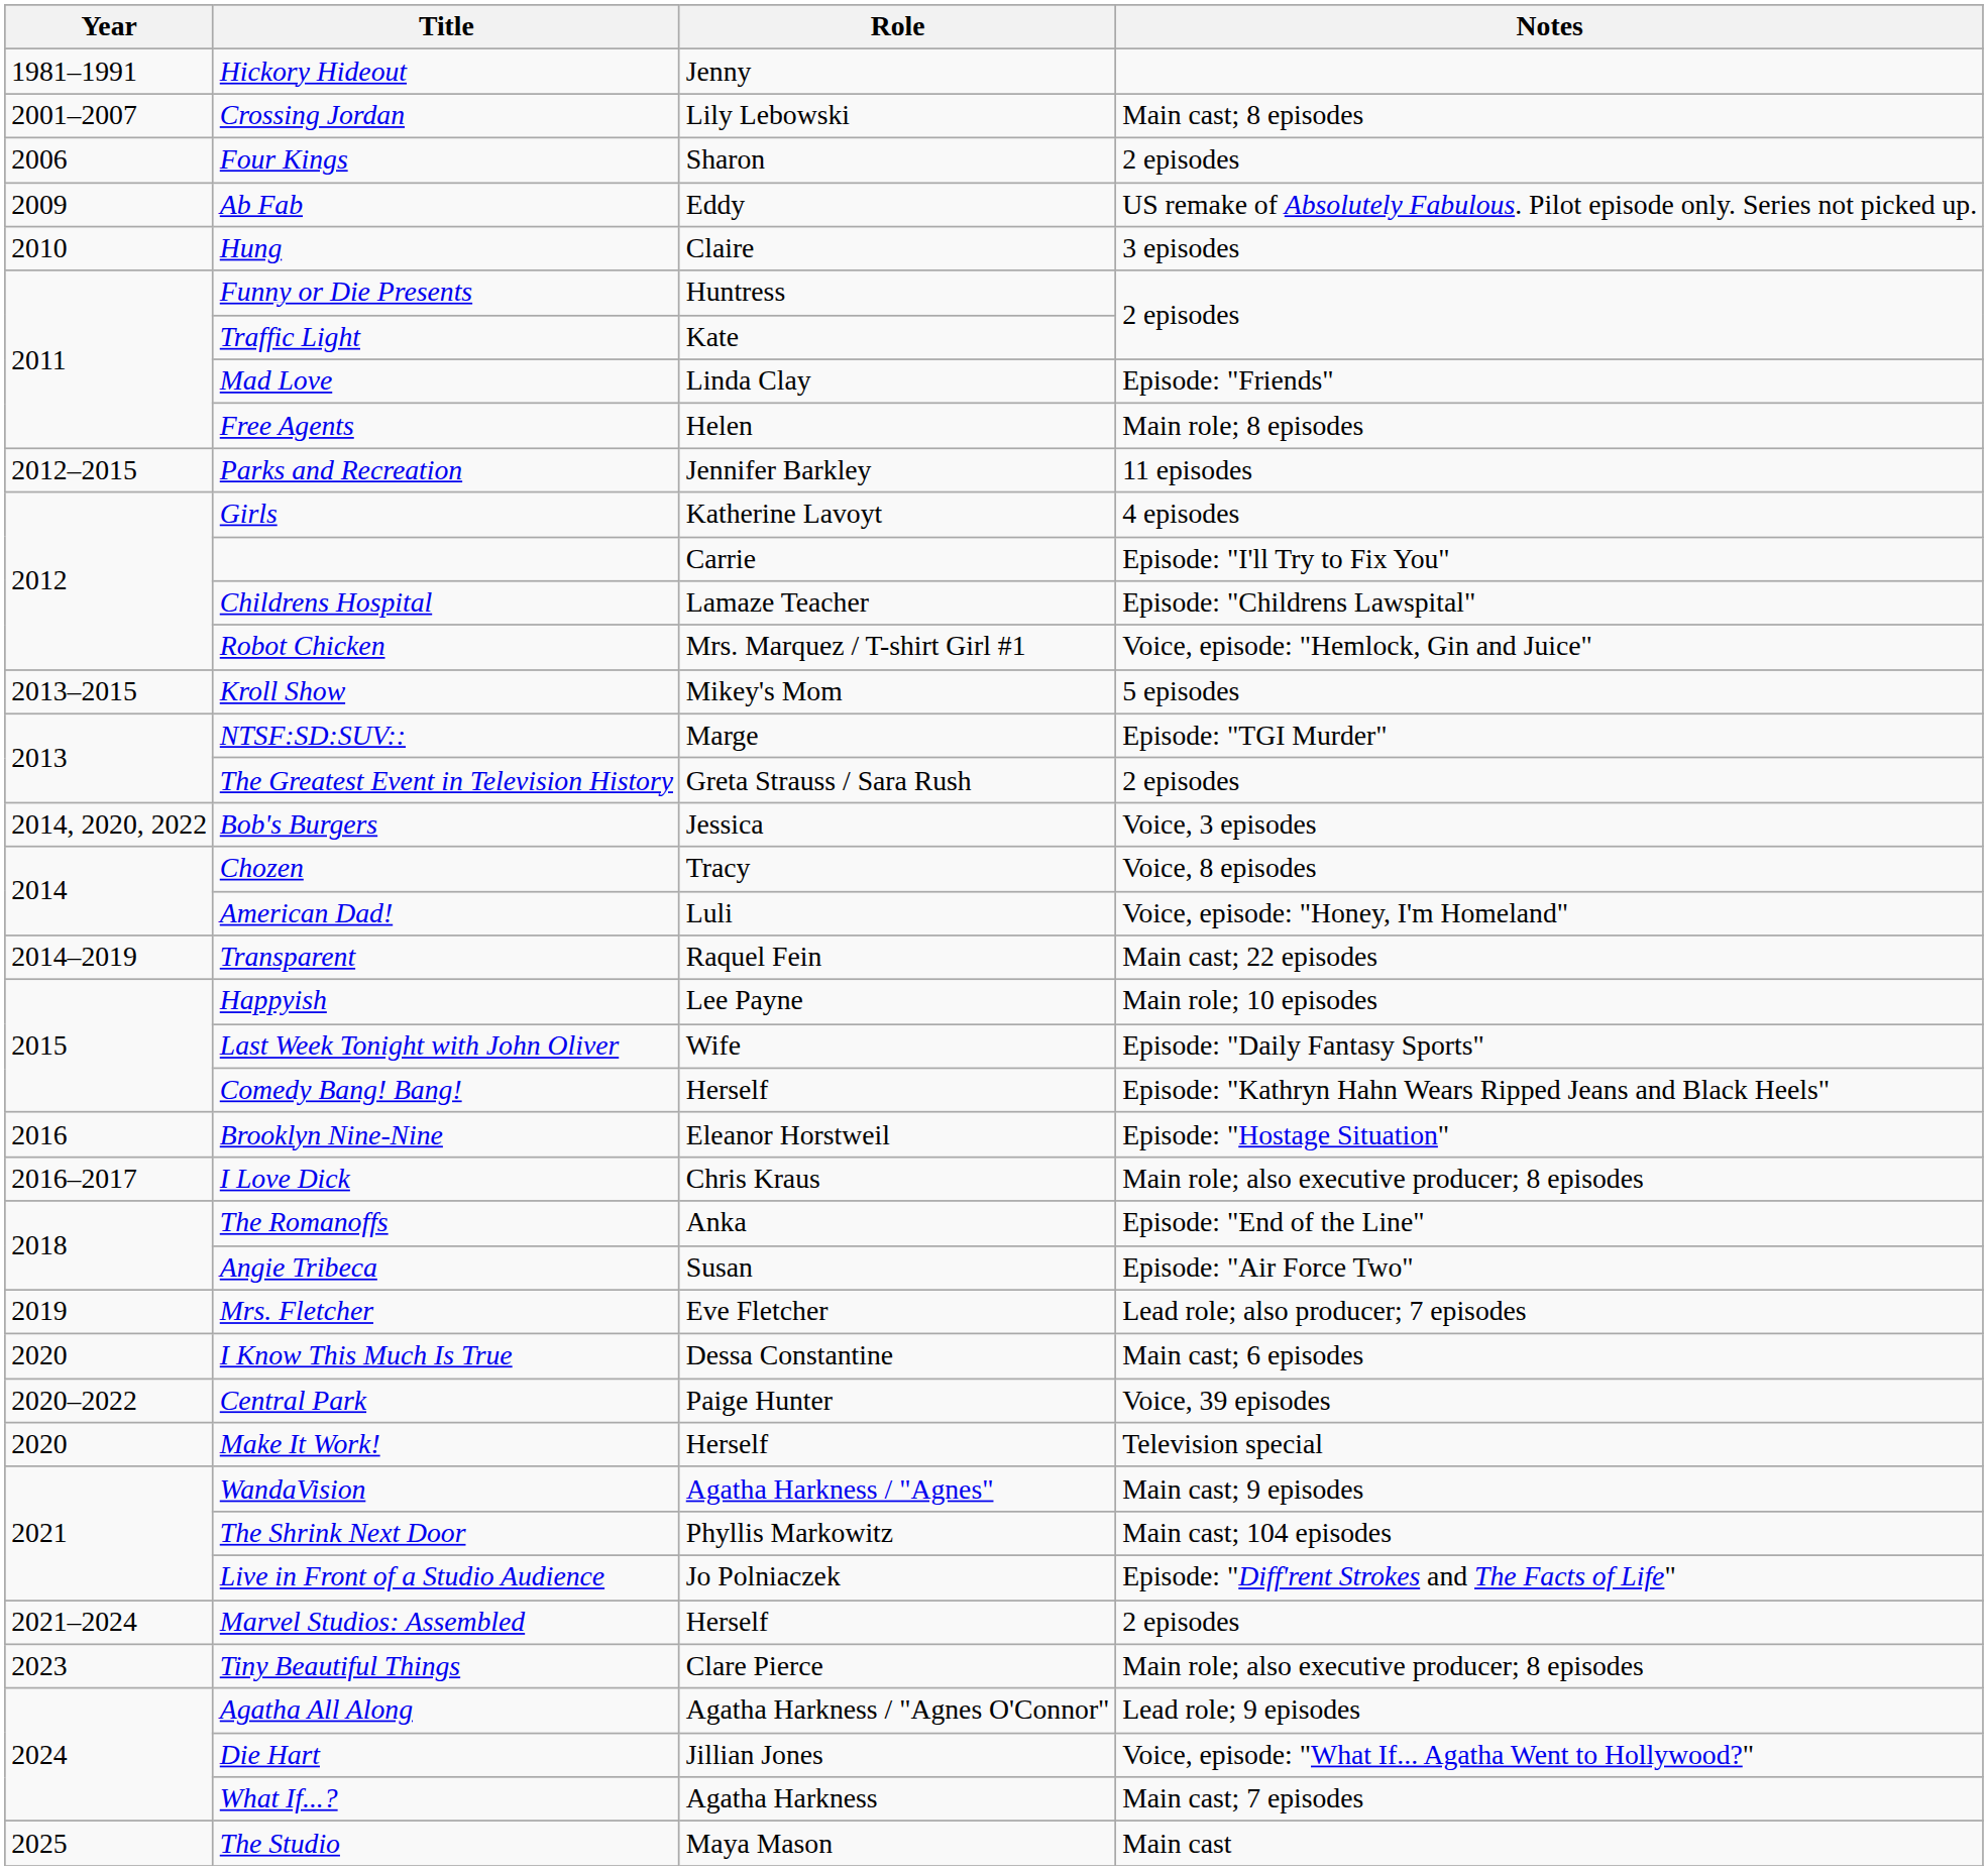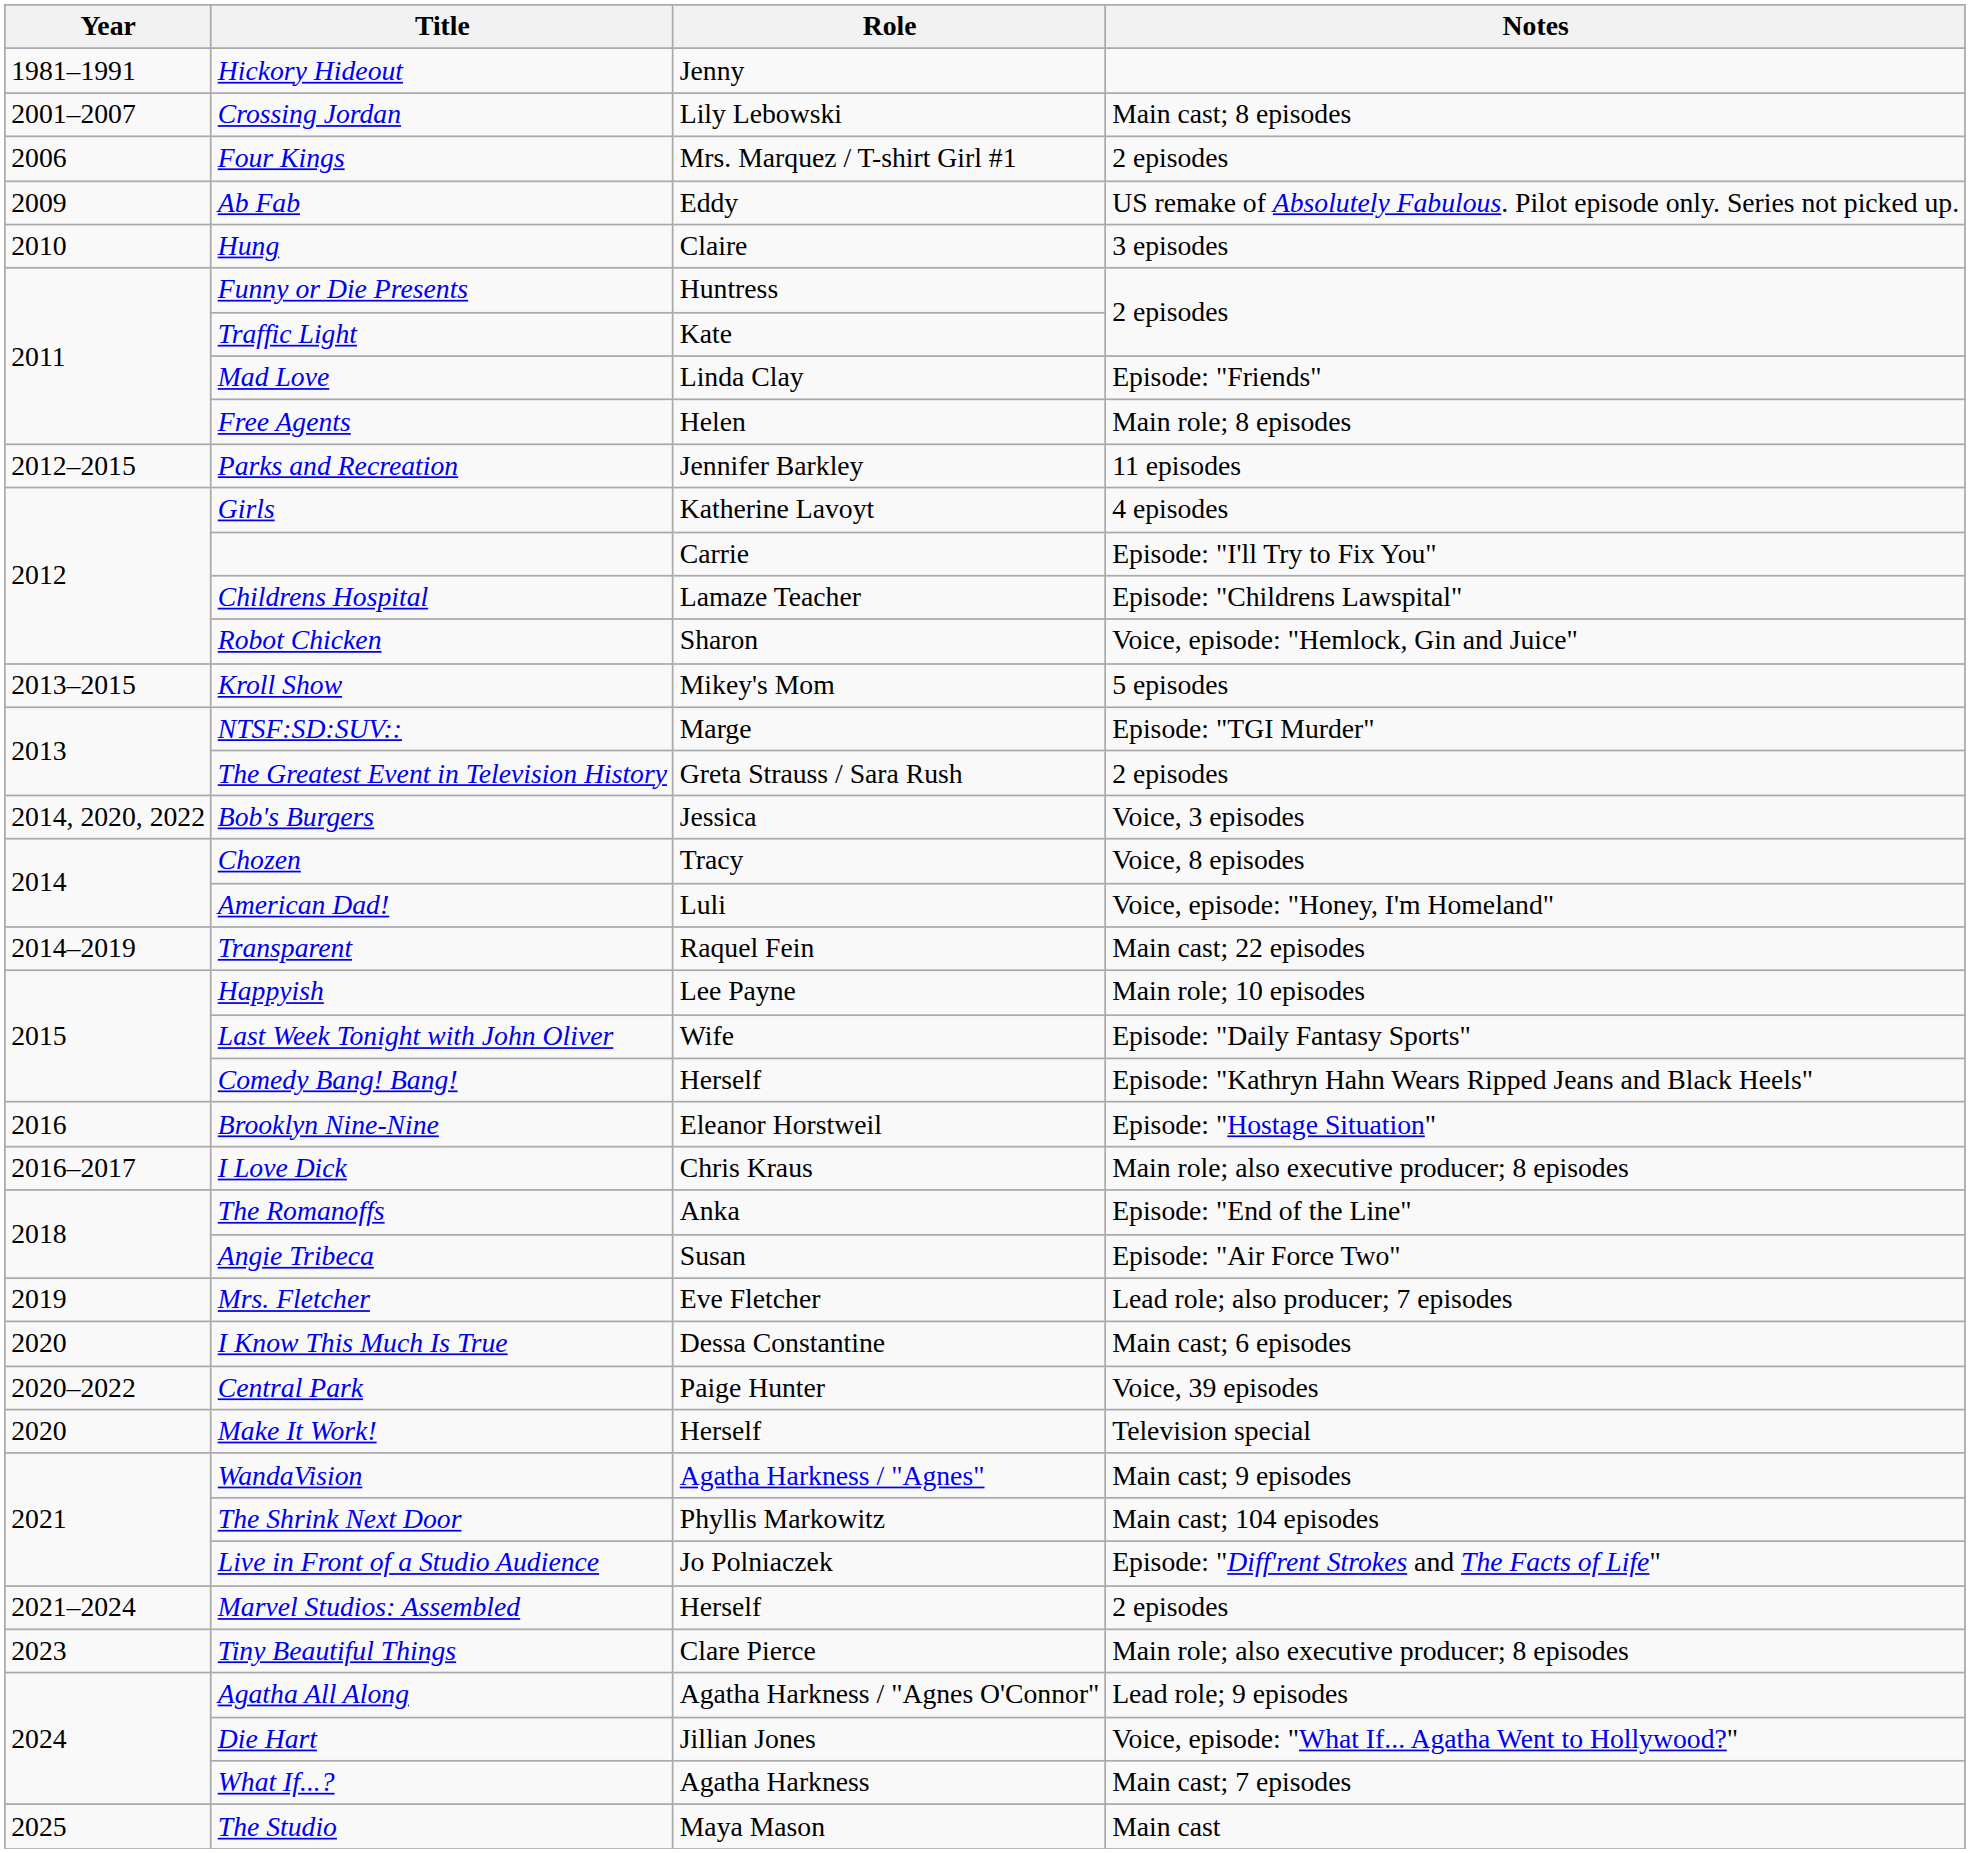Four Kings | Role: Sharon -> Mrs. Marquez / T-shirt Girl #1
Robot Chicken | Role: Mrs. Marquez / T-shirt Girl #1 -> Sharon
